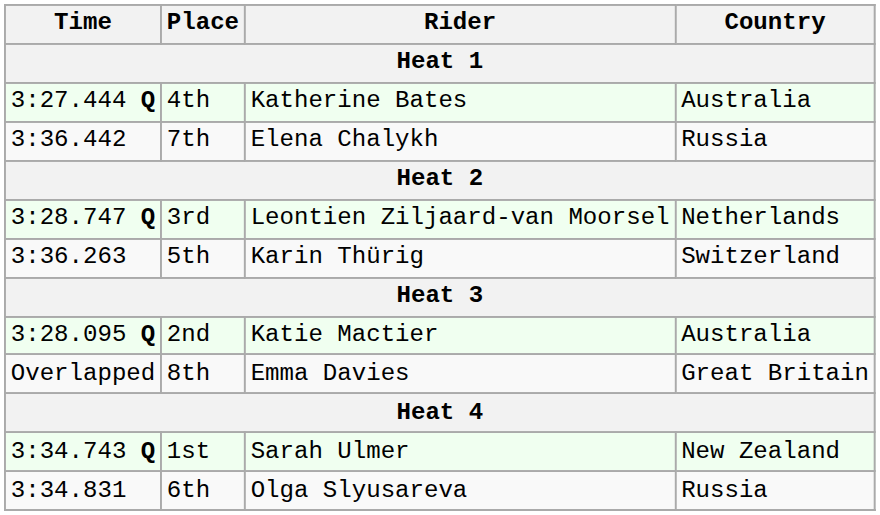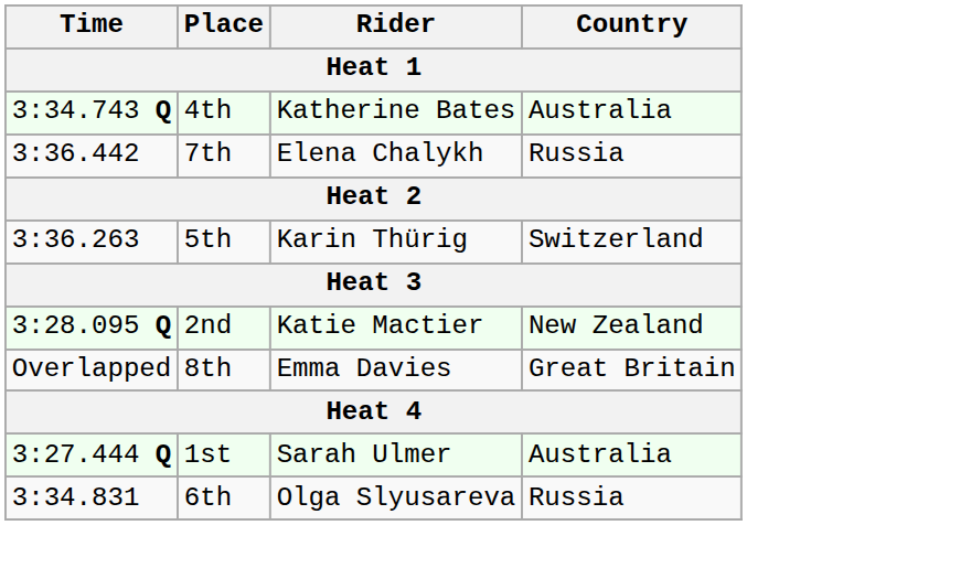4th | Time: 3:27.444 Q -> 3:34.743 Q
- row: 3:28.747 Q | 3rd | Leontien Ziljaard-van Moorsel | Netherlands
2nd | Country: Australia -> New Zealand
1st | Time: 3:34.743 Q -> 3:27.444 Q
1st | Country: New Zealand -> Australia
